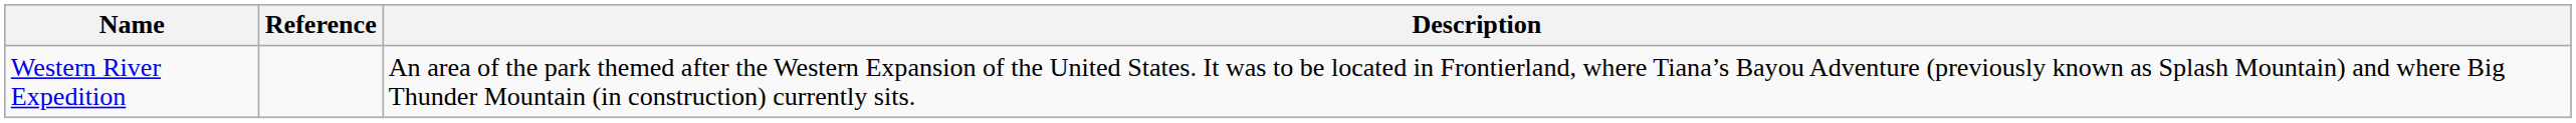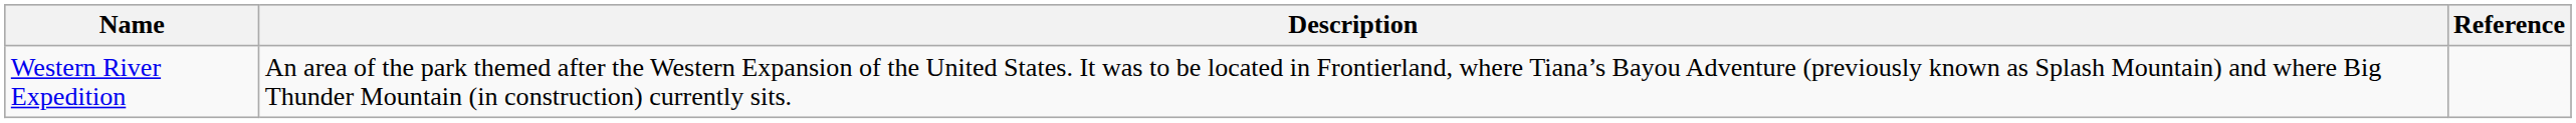columns swapped: Description <-> Reference
